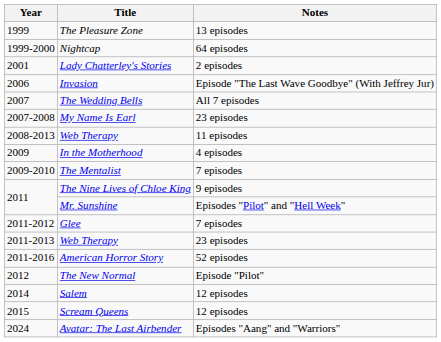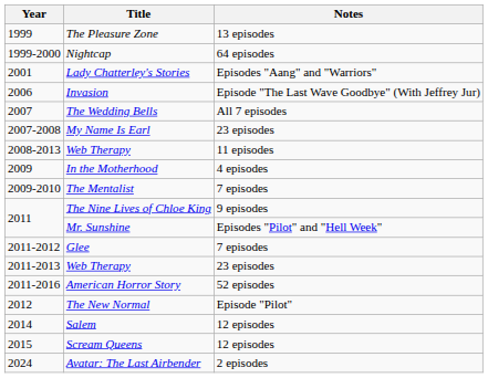Lady Chatterley's Stories | Notes: 2 episodes -> Episodes "Aang" and "Warriors"
Avatar: The Last Airbender | Notes: Episodes "Aang" and "Warriors" -> 2 episodes
